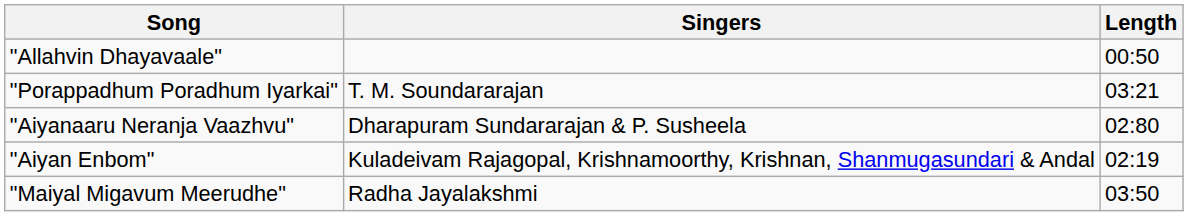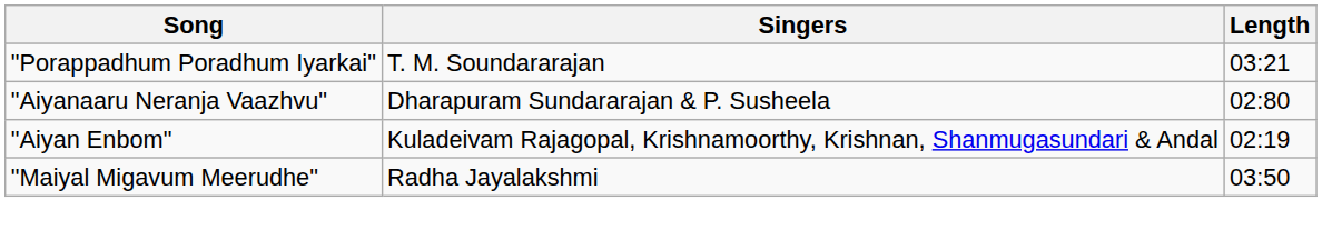- row: "Allahvin Dhayavaale" | 00:50
